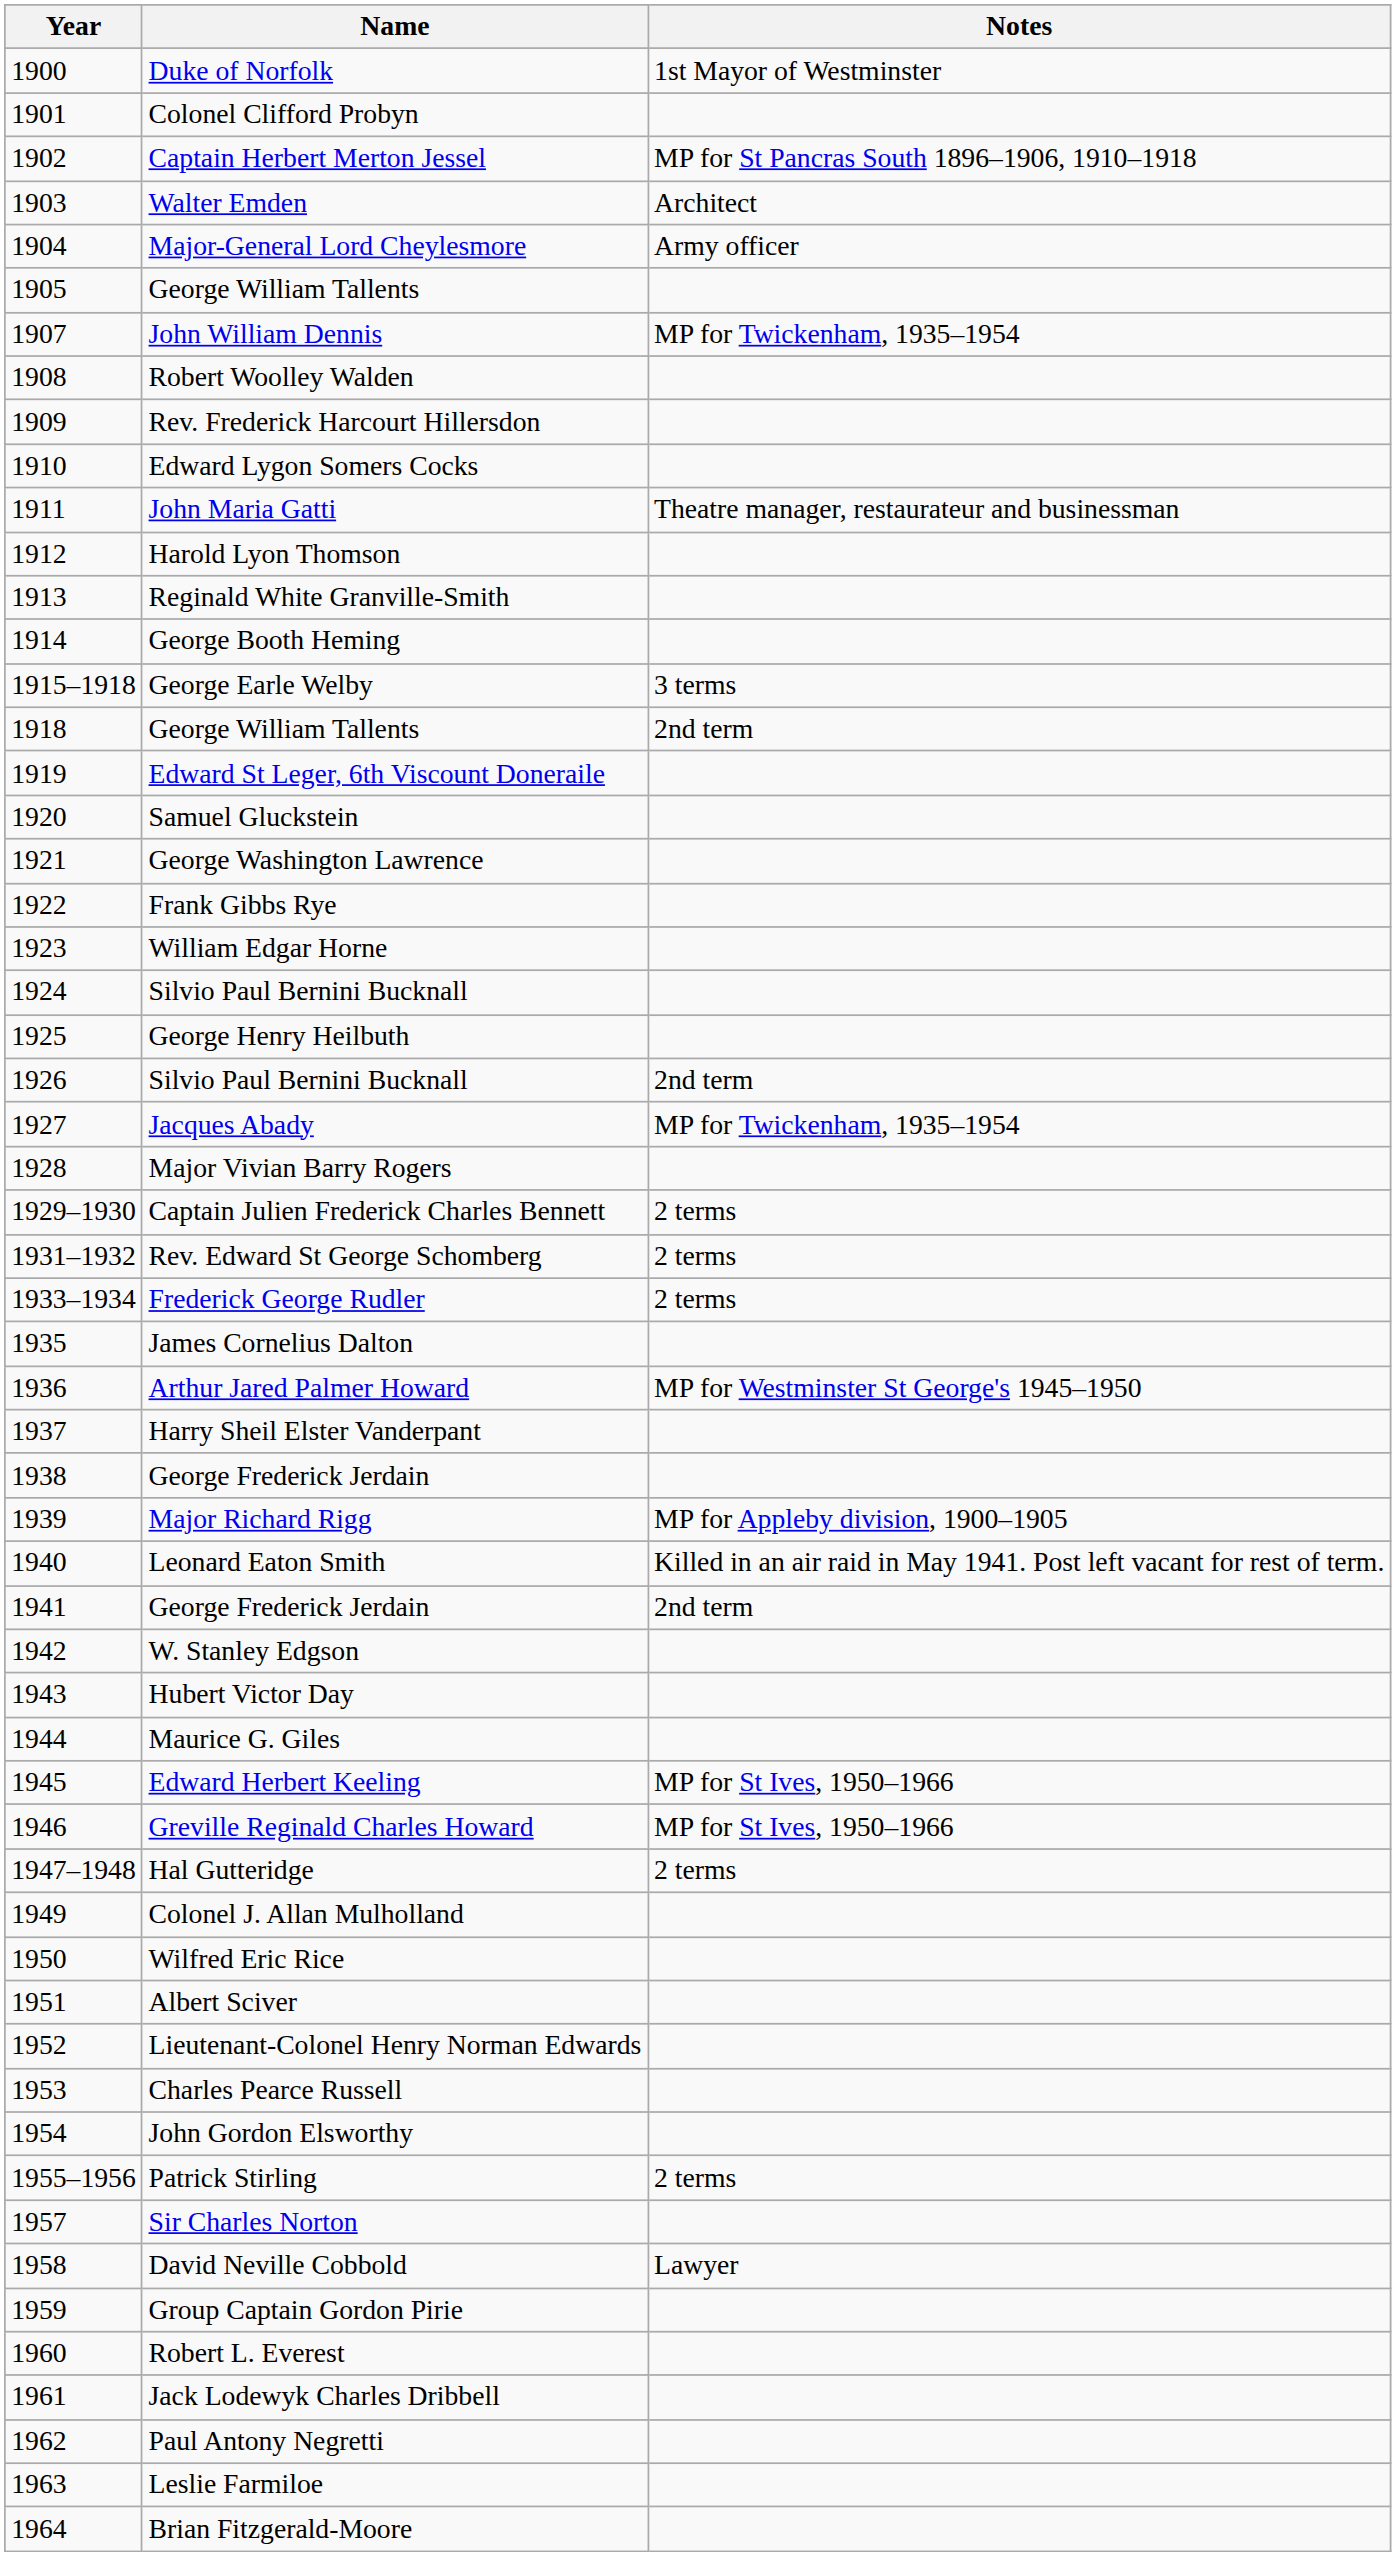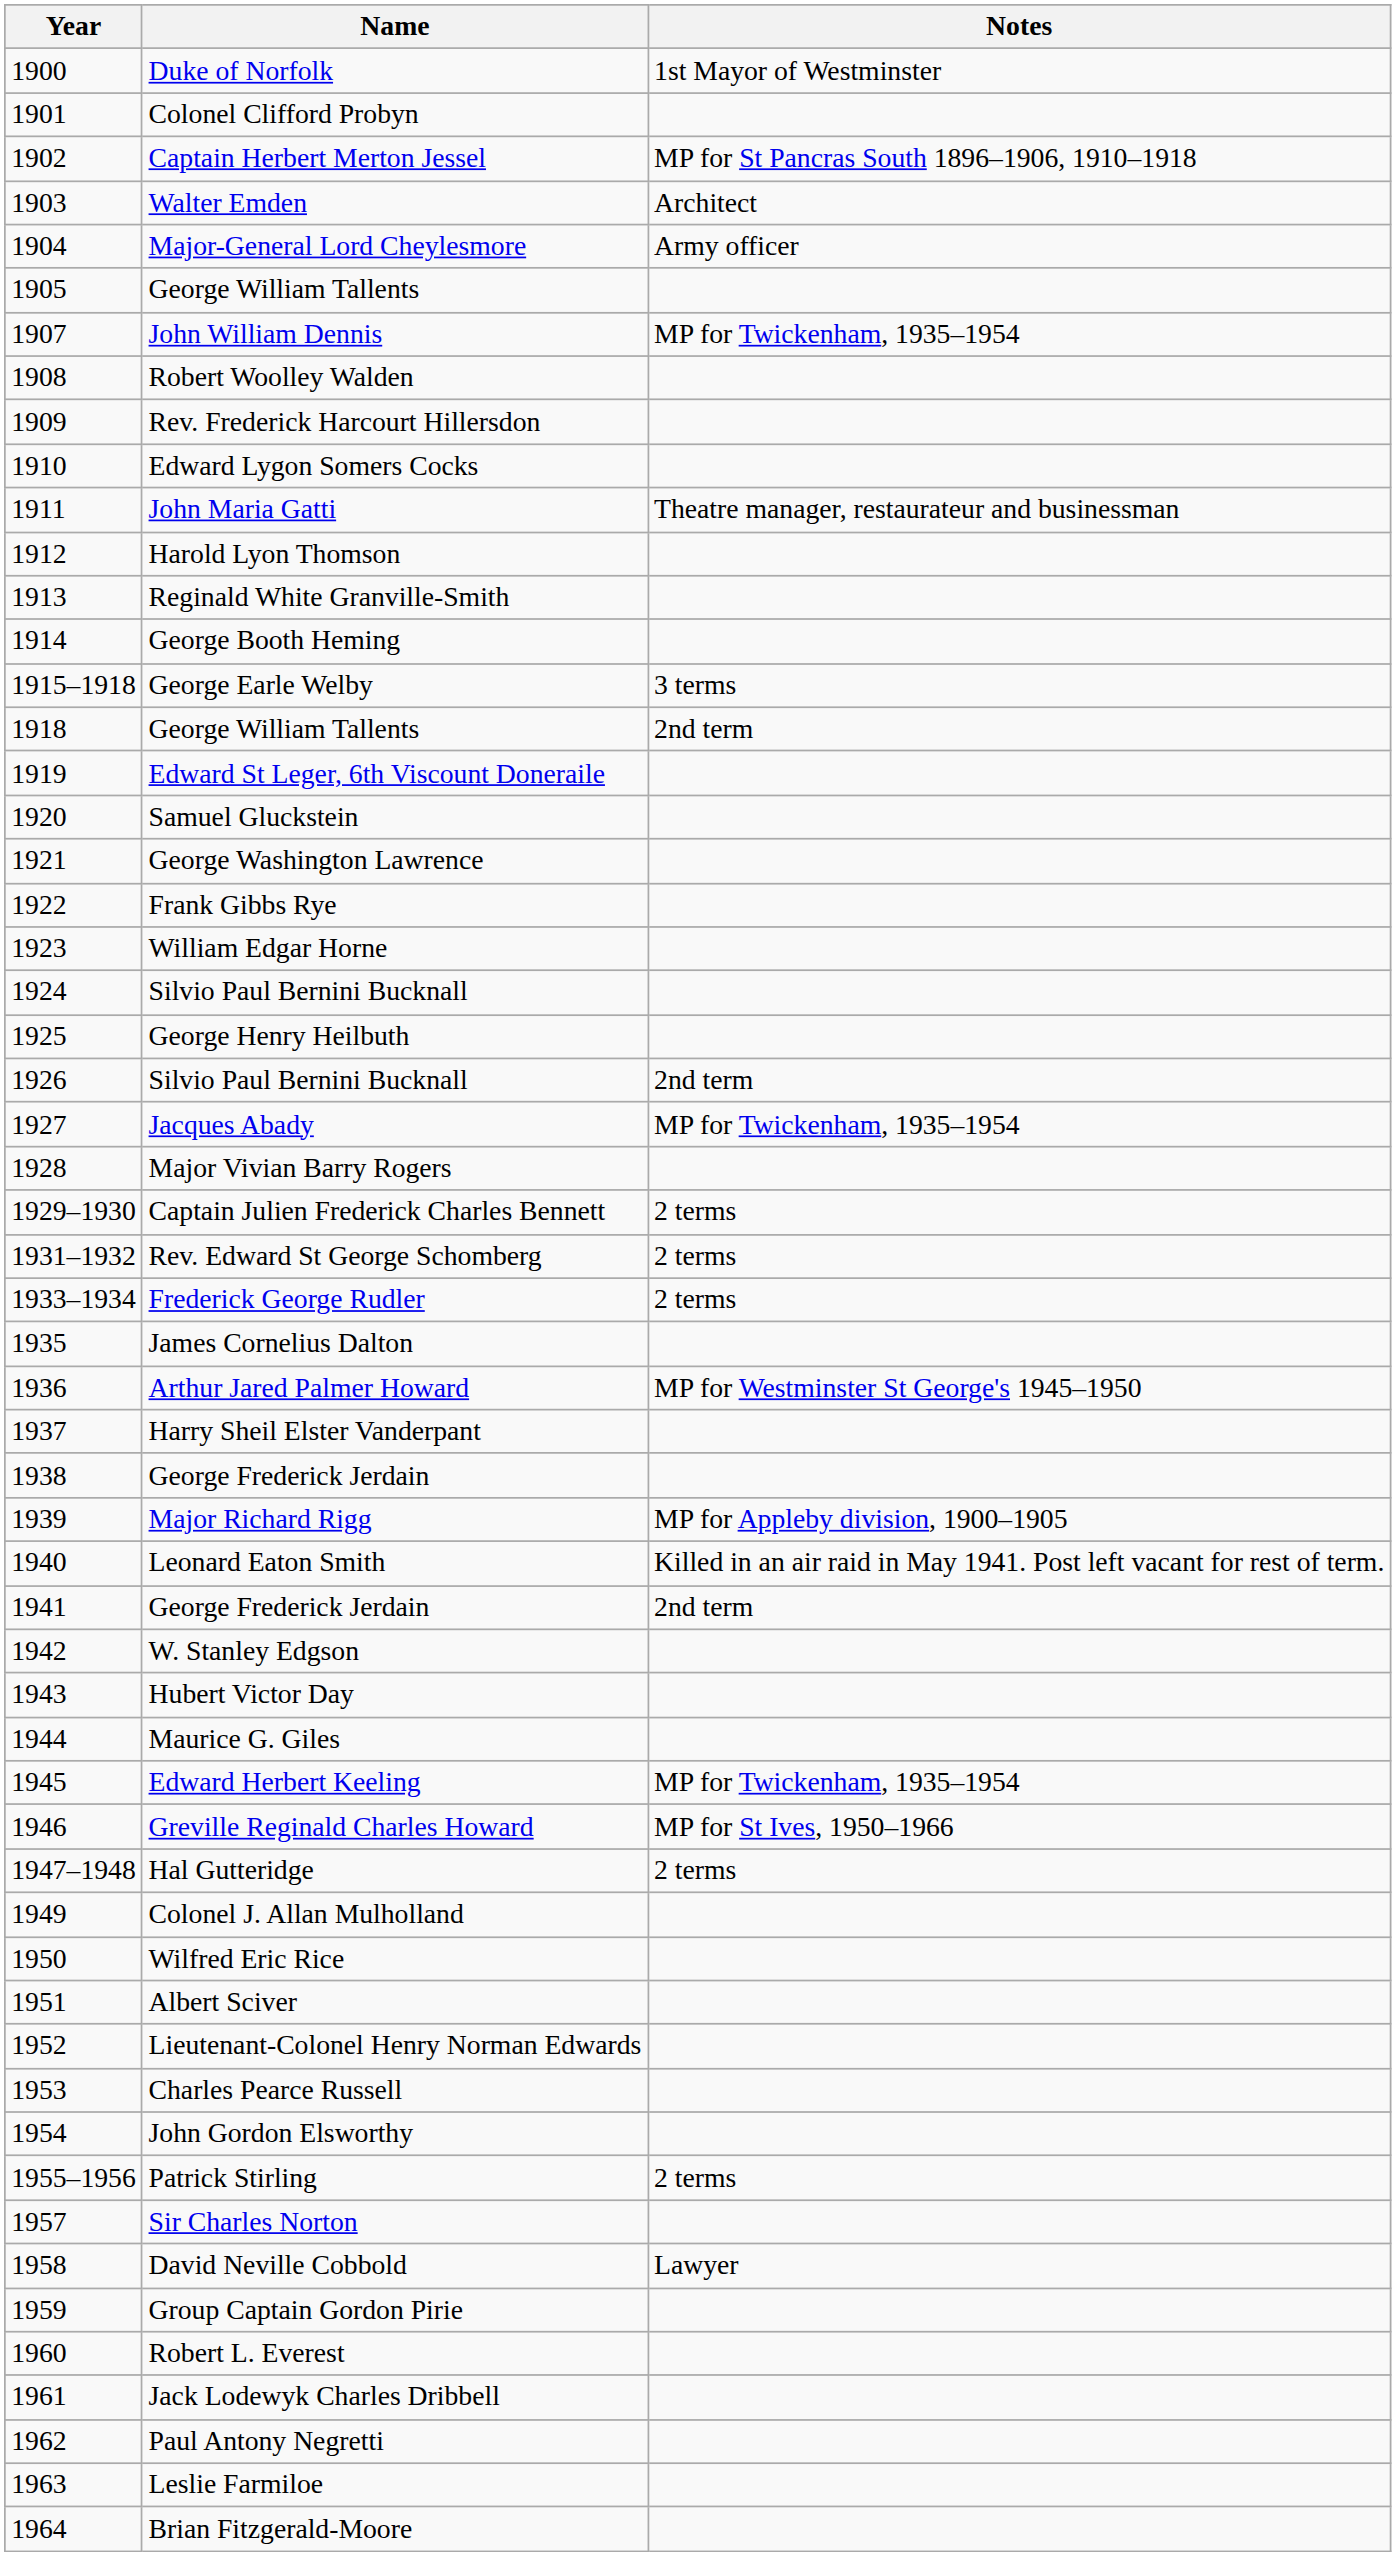Edward Herbert Keeling | Notes: MP for St Ives, 1950–1966 -> MP for Twickenham, 1935–1954
